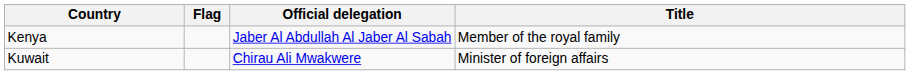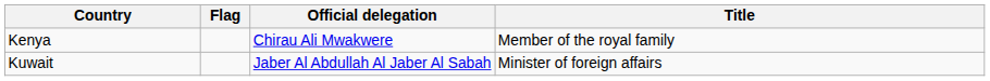Kenya | Official delegation: Jaber Al Abdullah Al Jaber Al Sabah -> Chirau Ali Mwakwere
Kuwait | Official delegation: Chirau Ali Mwakwere -> Jaber Al Abdullah Al Jaber Al Sabah
